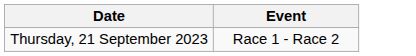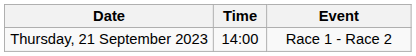+ column: Time | 14:00
